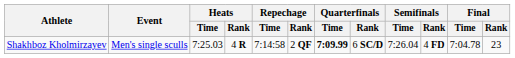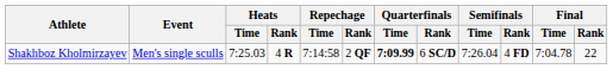Shakhboz Kholmirzayev | Final / Rank: 23 -> 22
